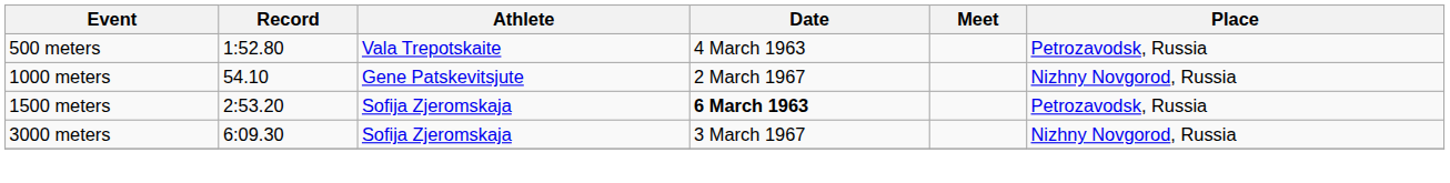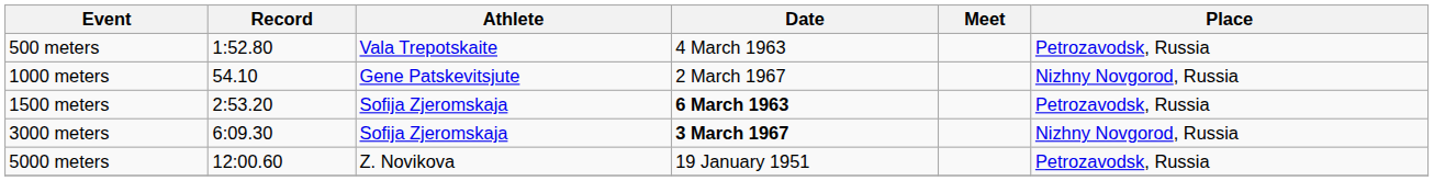3000 meters | Date: normal -> bold
+ row: 5000 meters | 12:00.60 | Z. Novikova | 19 January 1951 | Petrozavodsk, Russia
